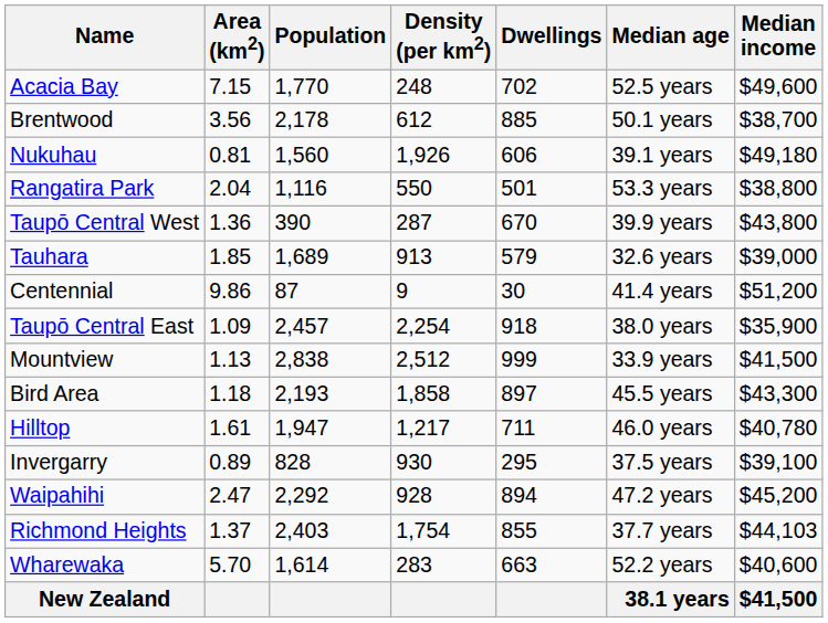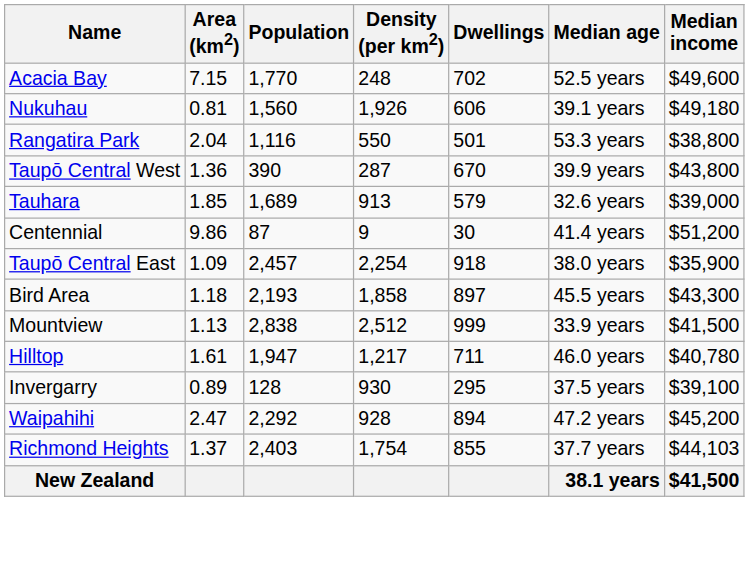- row: Brentwood | 3.56 | 2,178 | 612 | 885 | 50.1 years | $38,700
rows swapped: Mountview <-> Bird Area
Invergarry | Population: 828 -> 128
- row: Wharewaka | 5.70 | 1,614 | 283 | 663 | 52.2 years | $40,600
